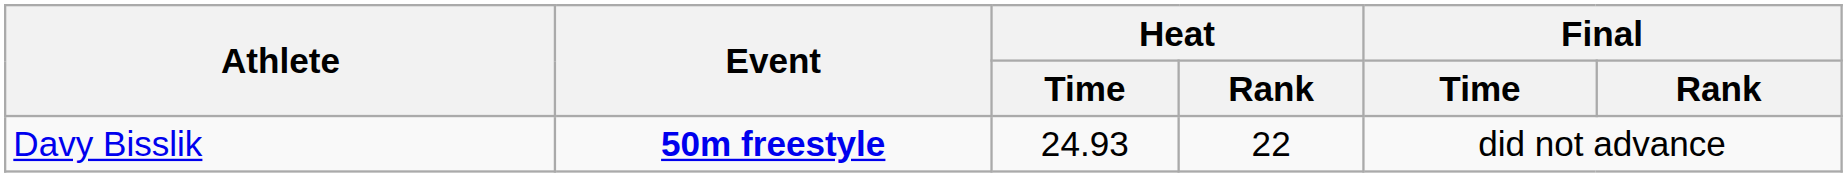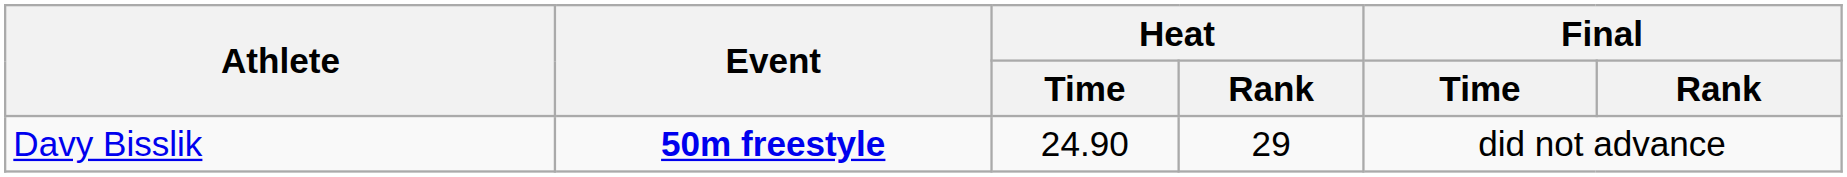Davy Bisslik | Heat / Time: 24.93 -> 24.90
Davy Bisslik | Heat / Rank: 22 -> 29
